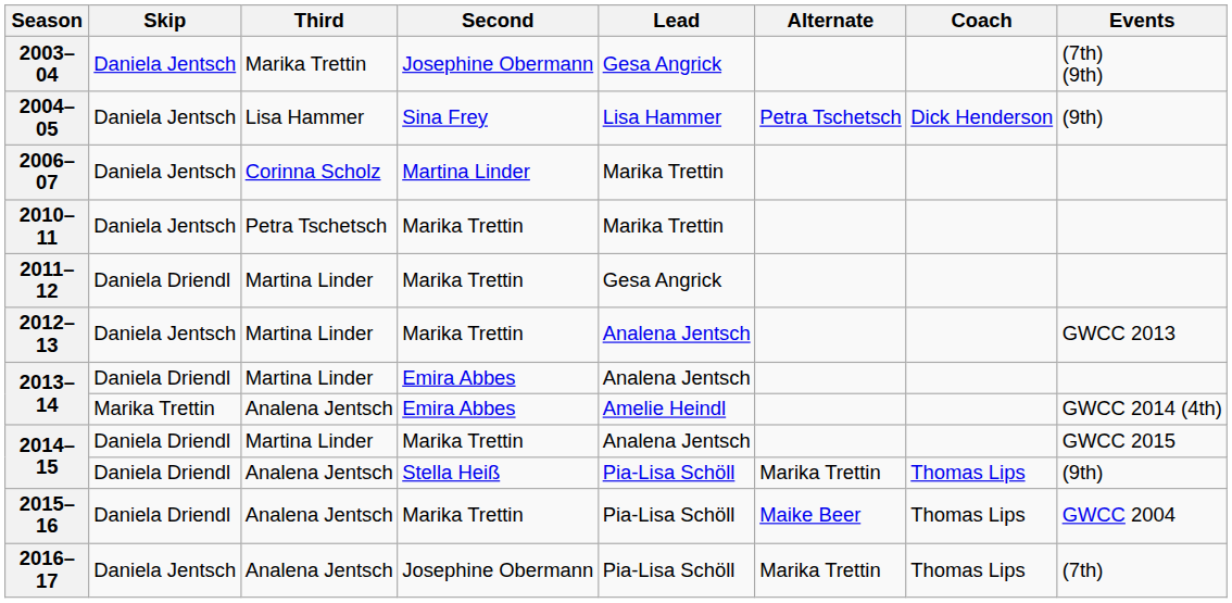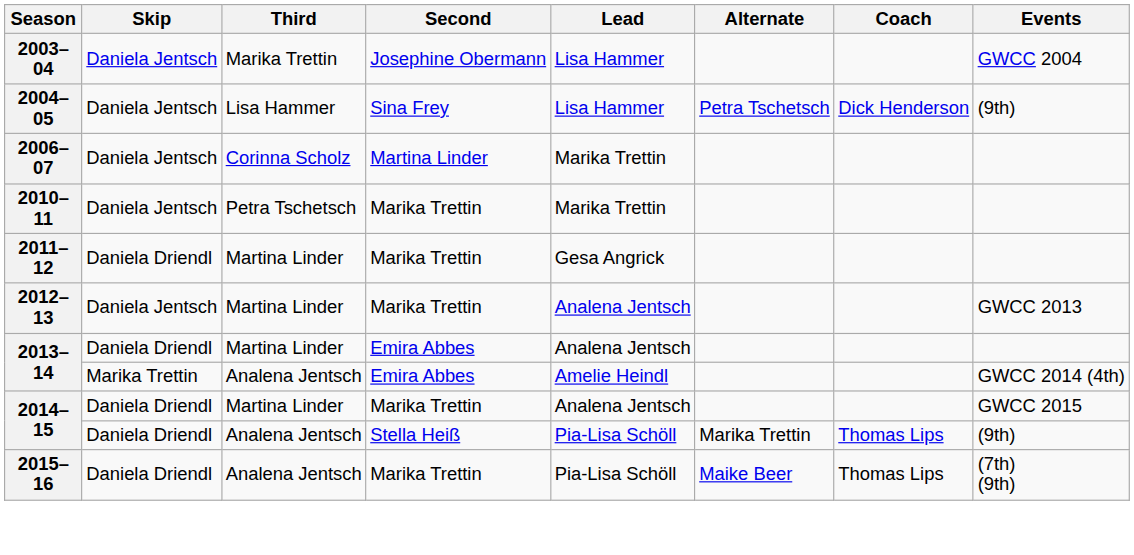2003–04 | Lead: Gesa Angrick -> Lisa Hammer
2003–04 | Events: (7th) (9th) -> GWCC 2004
2015–16 | Events: GWCC 2004 -> (7th) (9th)
- row: 2016–17 | Daniela Jentsch | Analena Jentsch | Josephine Obermann | Pia-Lisa Schöll | Marika Trettin | Thomas Lips | (7th)
